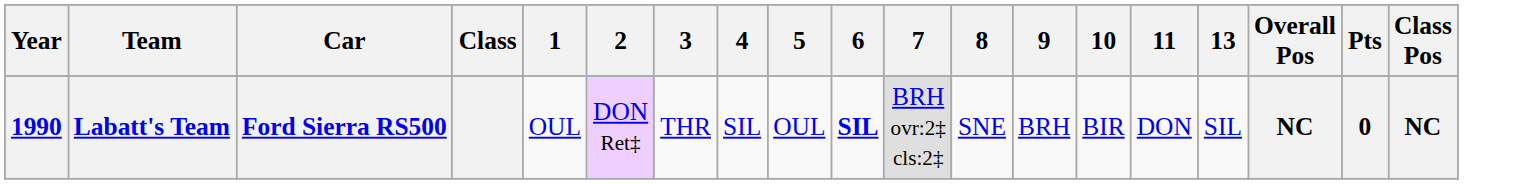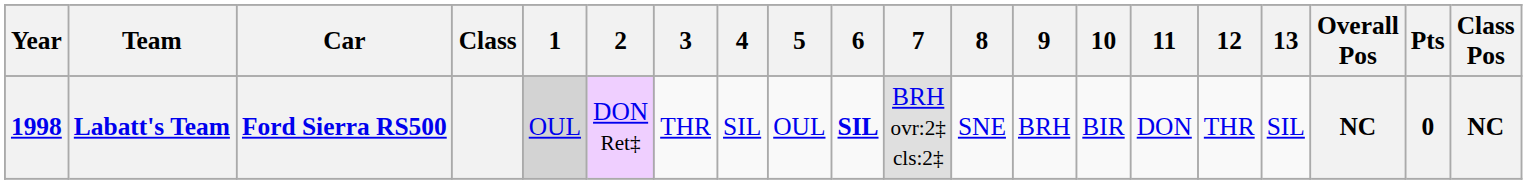+ column: 12 | THR
Labatt's Team | Year: 1990 -> 1998
Labatt's Team | 1: no background -> lightgrey background
